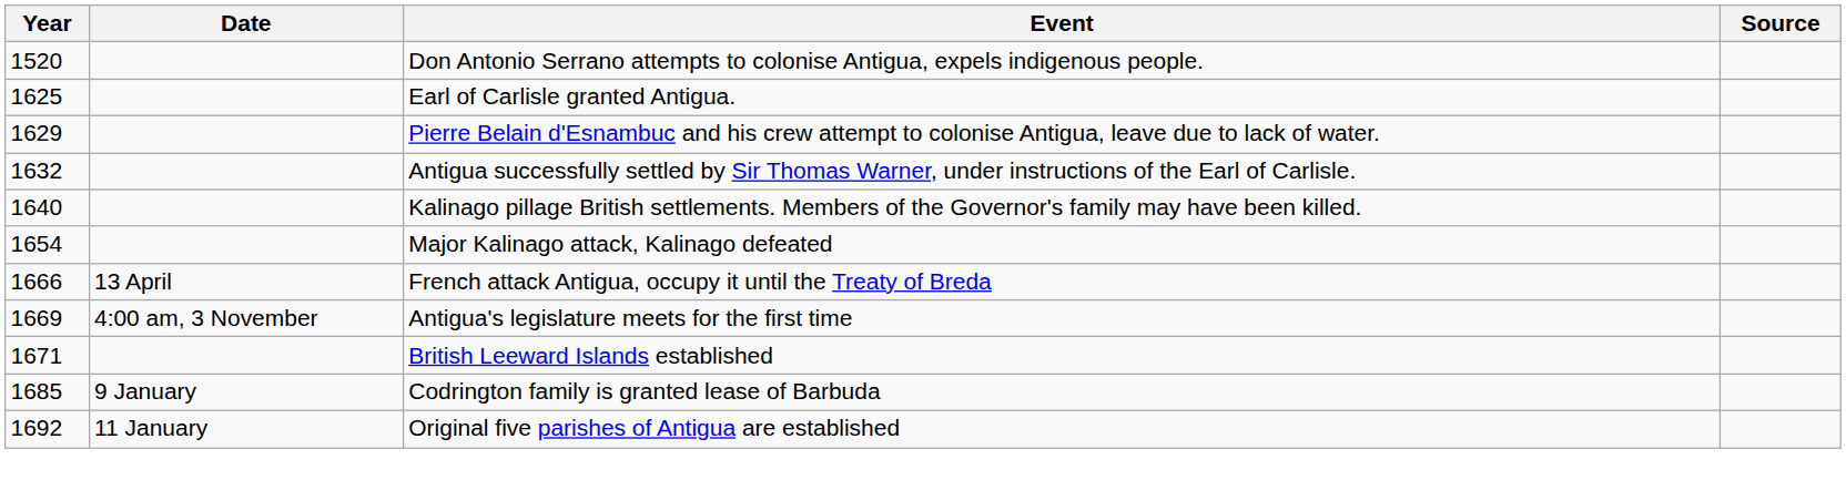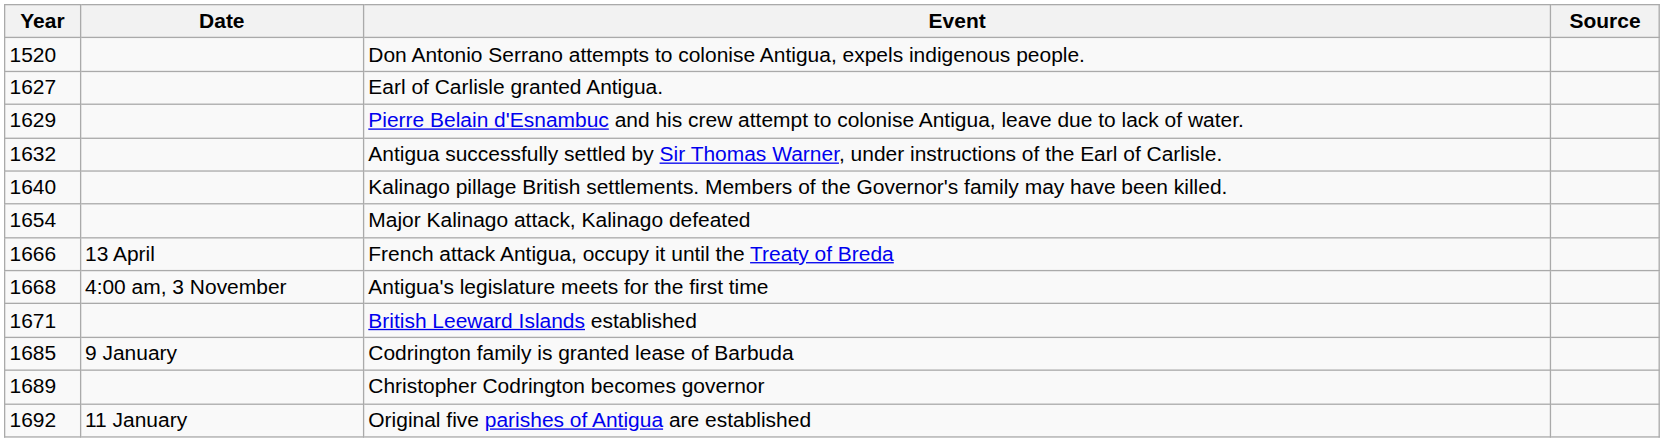Earl of Carlisle granted Antigua. | Year: 1625 -> 1627
Antigua's legislature meets for the first time | Year: 1669 -> 1668
+ row: 1689 | Christopher Codrington becomes governor
